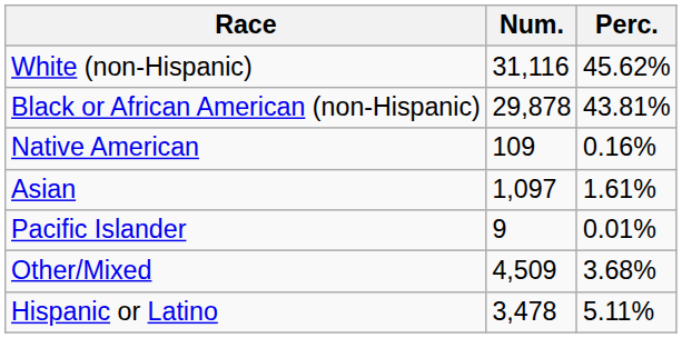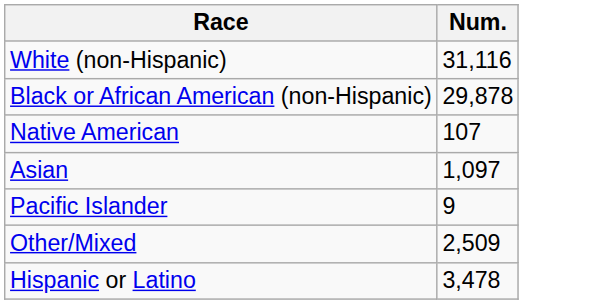- column: Perc. | 45.62% | 43.81% | 0.16% | 1.61% | 0.01% | 3.68% | 5.11%
Native American | Num.: 109 -> 107
Other/Mixed | Num.: 4,509 -> 2,509
